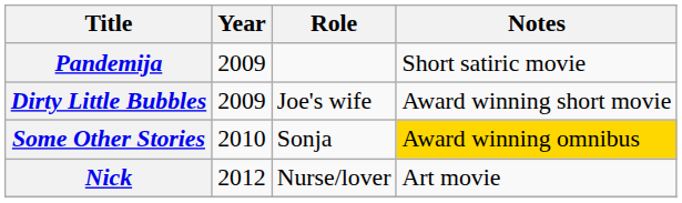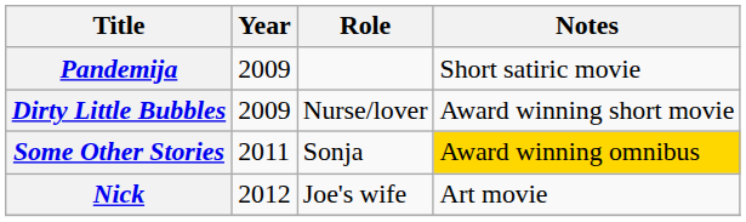Dirty Little Bubbles | Role: Joe's wife -> Nurse/lover
Some Other Stories | Year: 2010 -> 2011
Nick | Role: Nurse/lover -> Joe's wife
